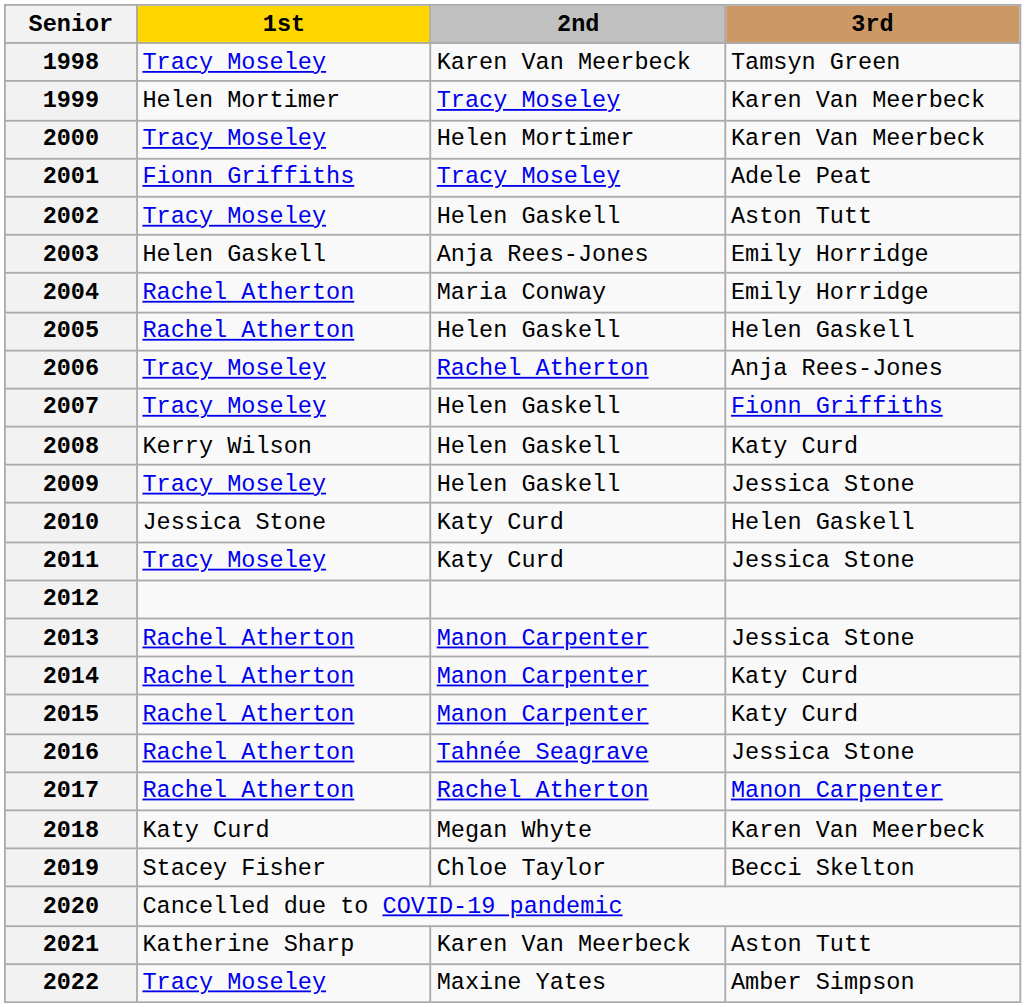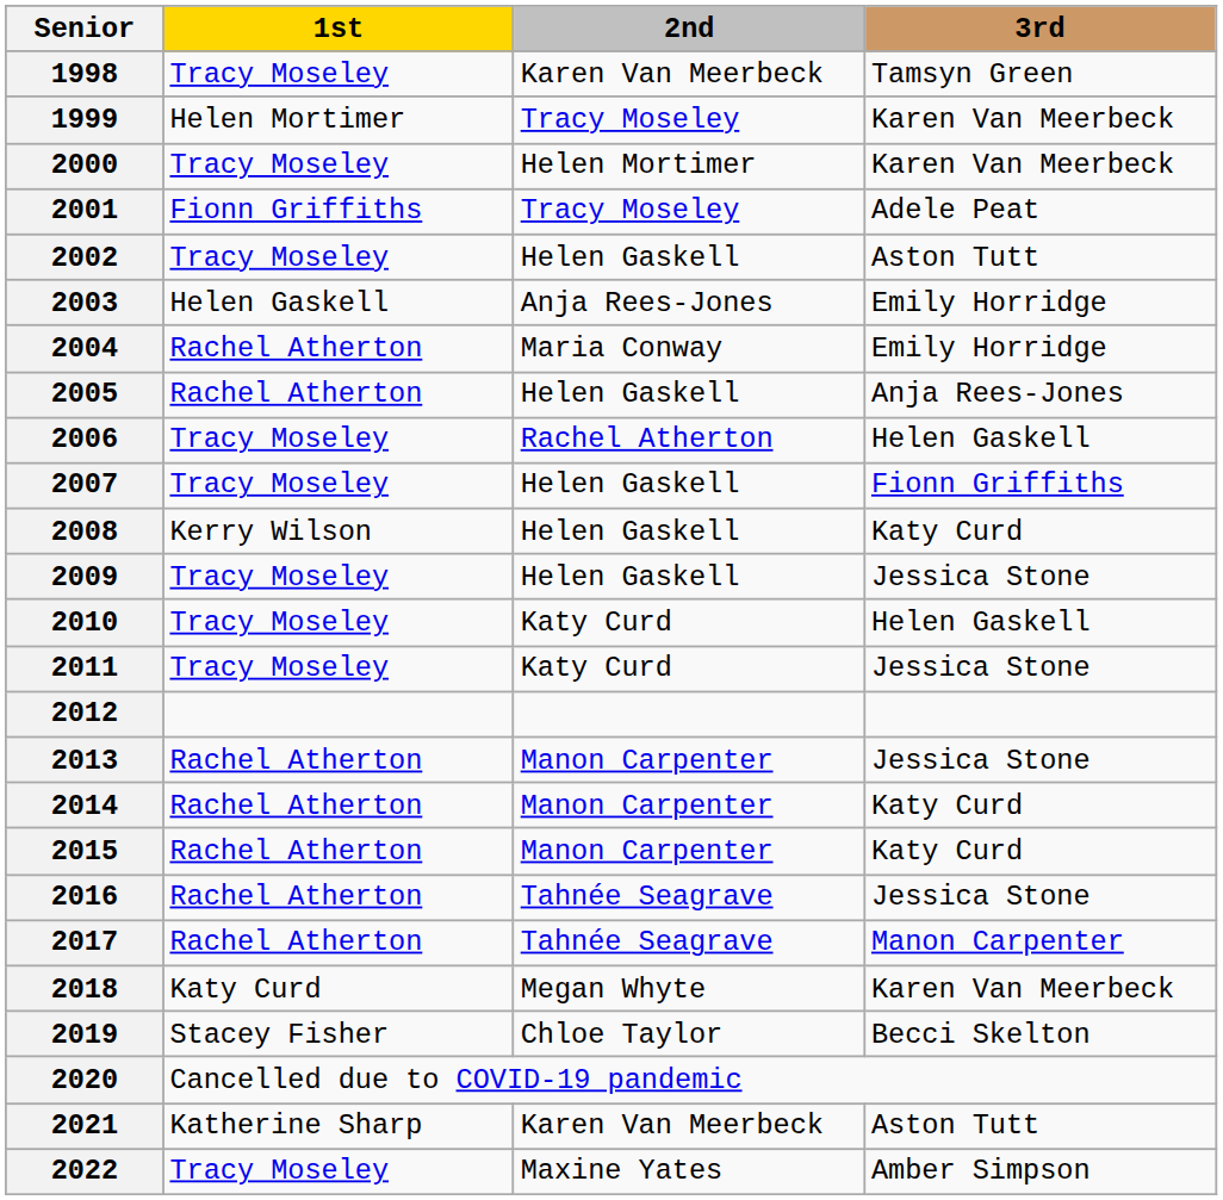2005 | 3rd: Helen Gaskell -> Anja Rees-Jones
2006 | 3rd: Anja Rees-Jones -> Helen Gaskell
2010 | 1st: Jessica Stone -> Tracy Moseley
2017 | 2nd: Rachel Atherton -> Tahnée Seagrave
